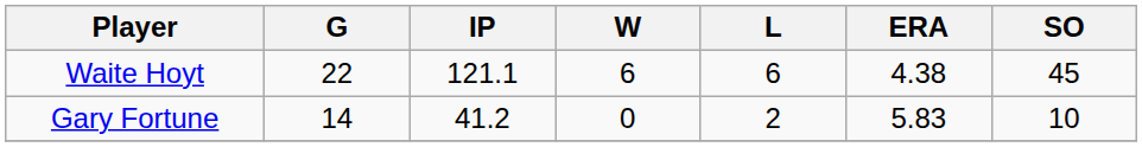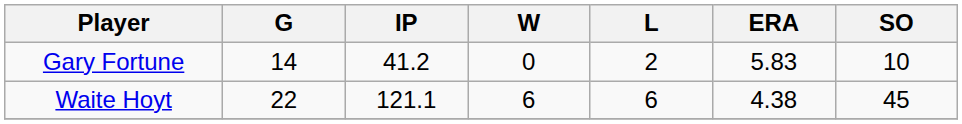rows swapped: Waite Hoyt <-> Gary Fortune
